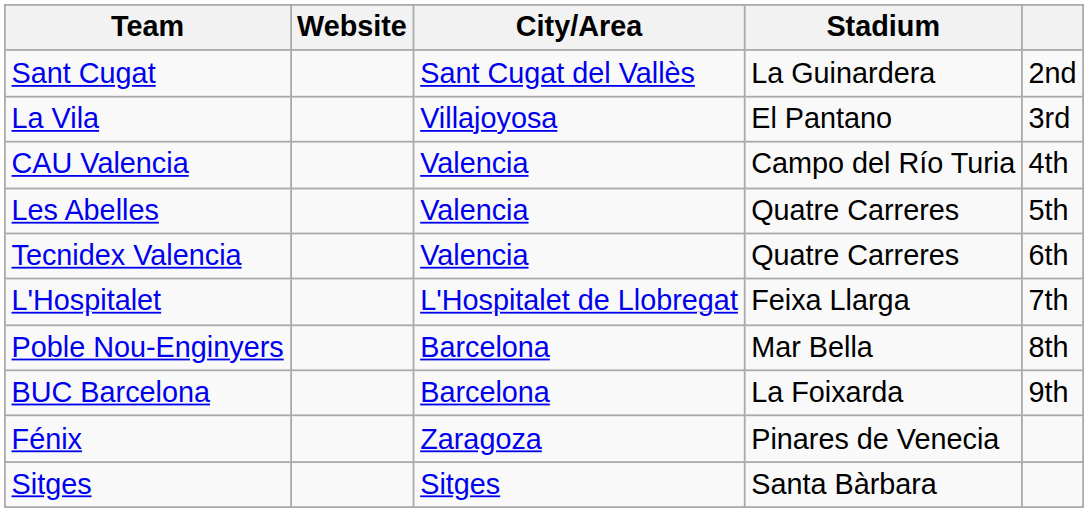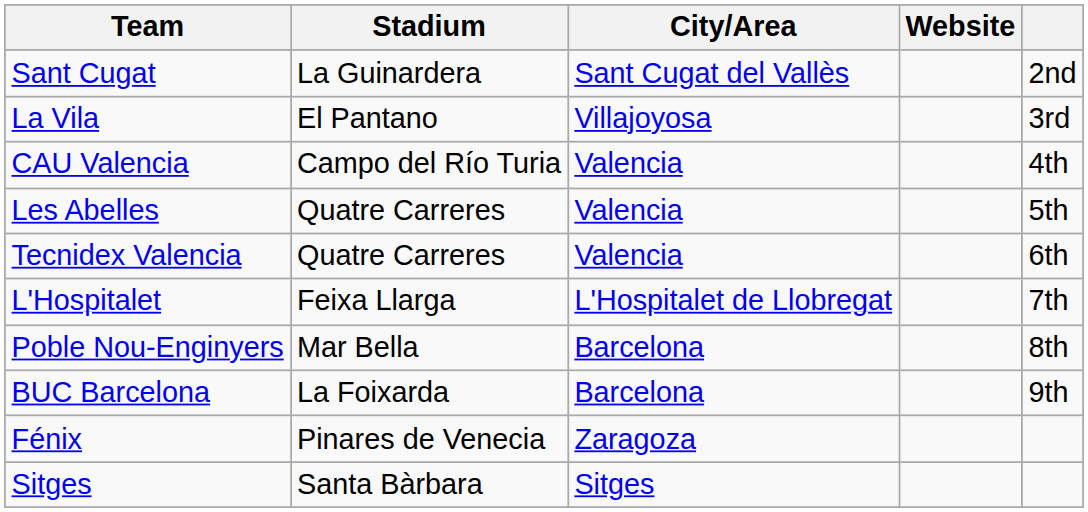columns swapped: Stadium <-> Website
